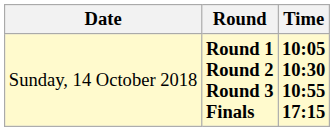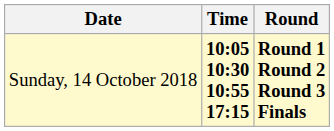columns swapped: Time <-> Round
